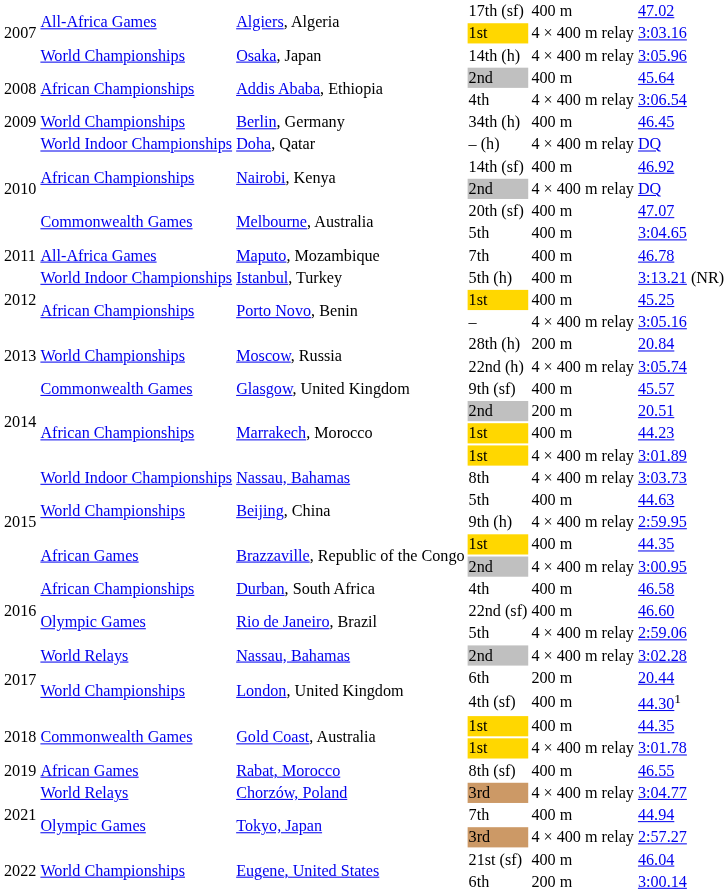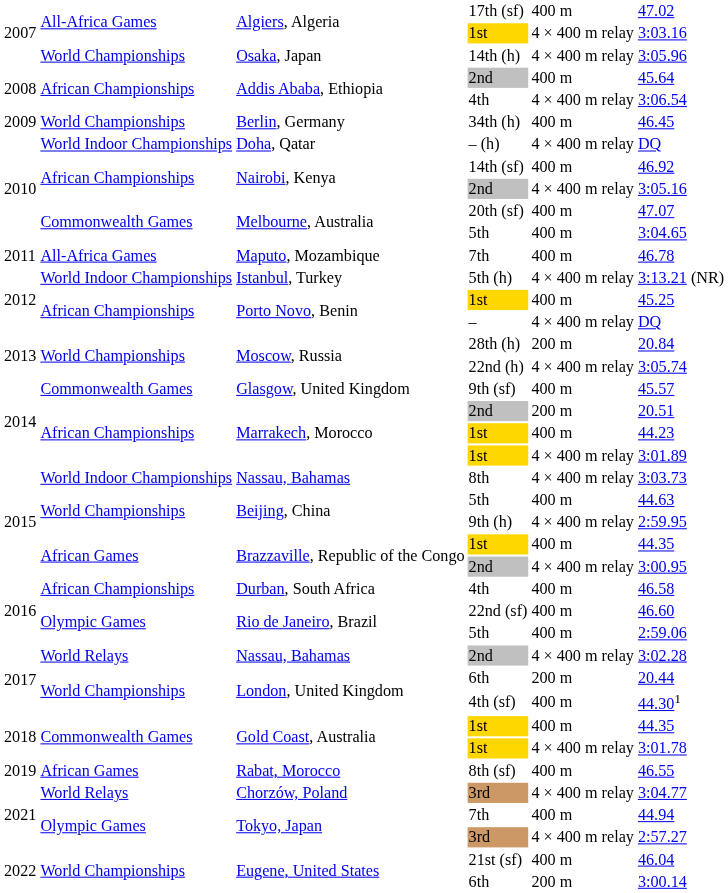Nairobi, Kenya / 2nd | column 6: DQ -> 3:05.16
Istanbul, Turkey | column 5: 400 m -> 4 × 400 m relay
Porto Novo, Benin / – | column 6: 3:05.16 -> DQ
Rio de Janeiro, Brazil / 5th | column 5: 4 × 400 m relay -> 400 m
